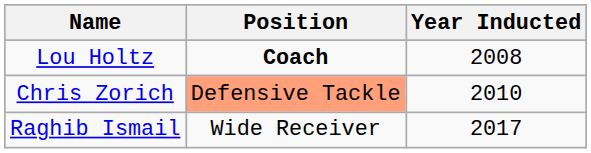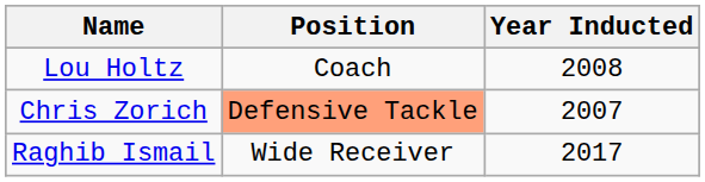Lou Holtz | Position: bold -> normal
Chris Zorich | Year Inducted: 2010 -> 2007
